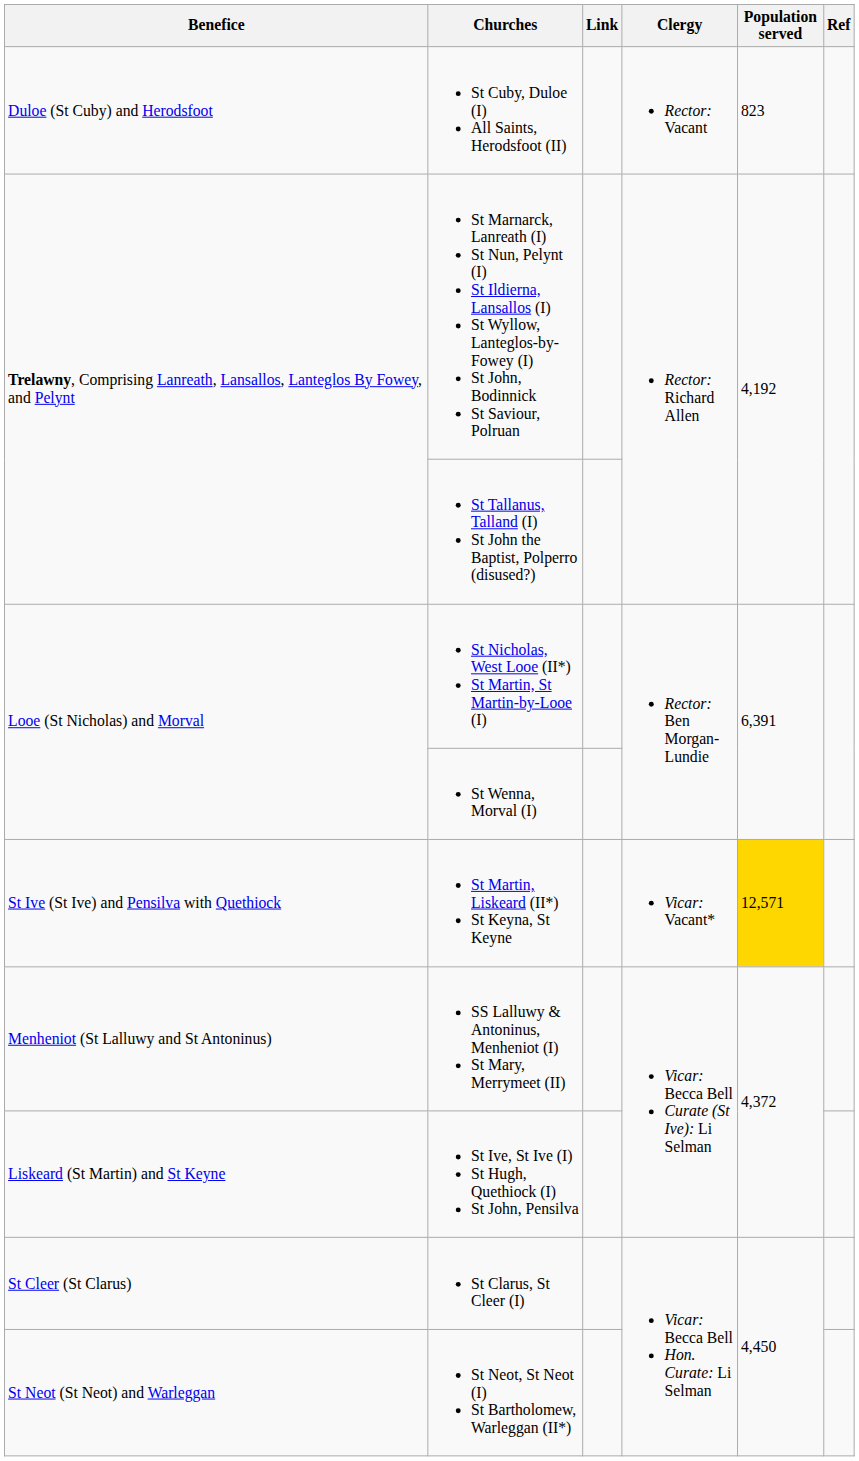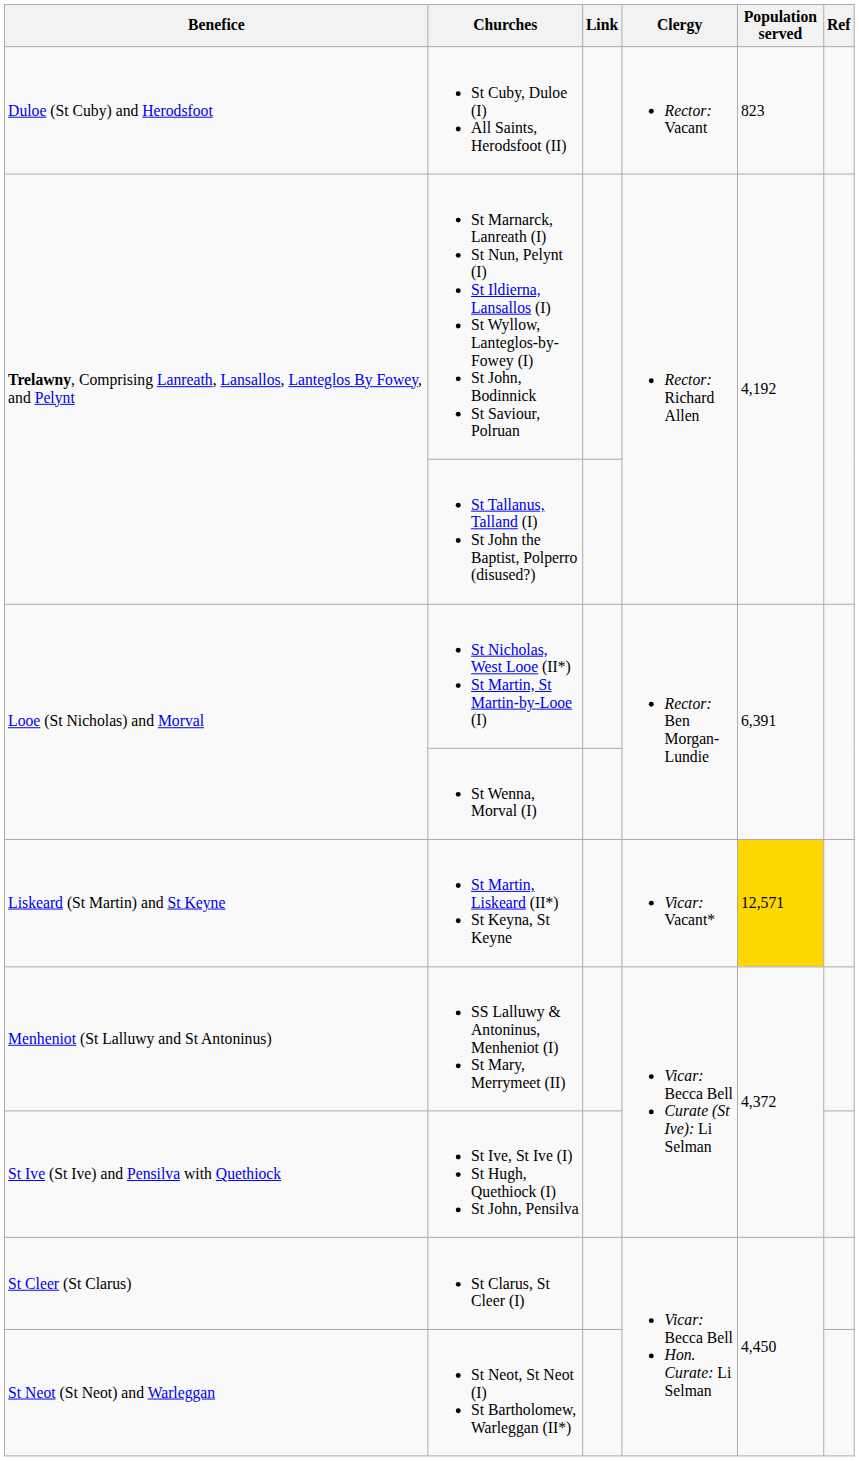St Martin, Liskeard (II*) St Keyna, St Keyne | Benefice: St Ive (St Ive) and Pensilva with Quethiock -> Liskeard (St Martin) and St Keyne
St Ive, St Ive (I) St Hugh, Quethiock (I) St John, Pensilva | Benefice: Liskeard (St Martin) and St Keyne -> St Ive (St Ive) and Pensilva with Quethiock
